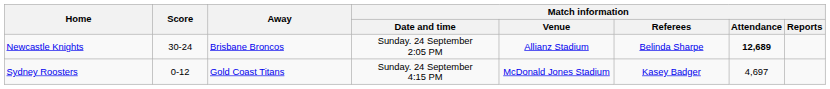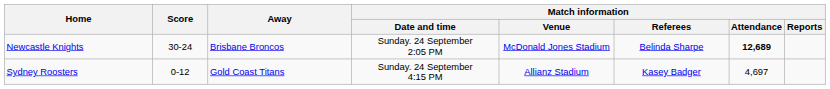Newcastle Knights | Match information / Venue: Allianz Stadium -> McDonald Jones Stadium
Sydney Roosters | Match information / Venue: McDonald Jones Stadium -> Allianz Stadium
